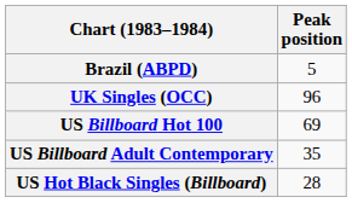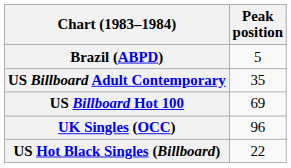rows swapped: UK Singles (OCC) <-> US Billboard Adult Contemporary
US Hot Black Singles (Billboard) | Peak position: 28 -> 22
